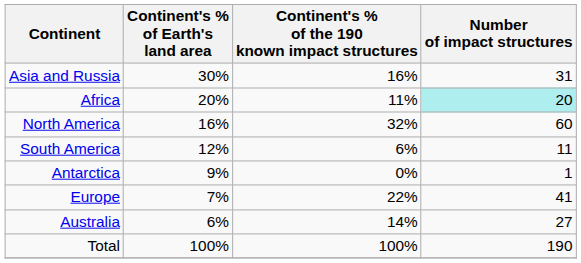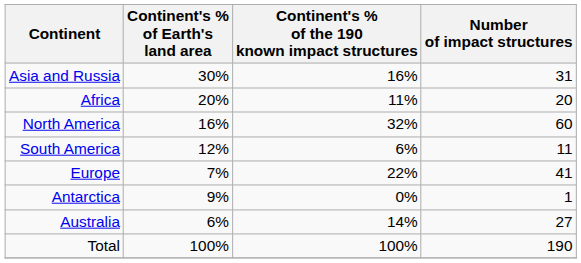Africa | Number of impact structures: paleturquoise background -> no background
rows swapped: Antarctica <-> Europe
